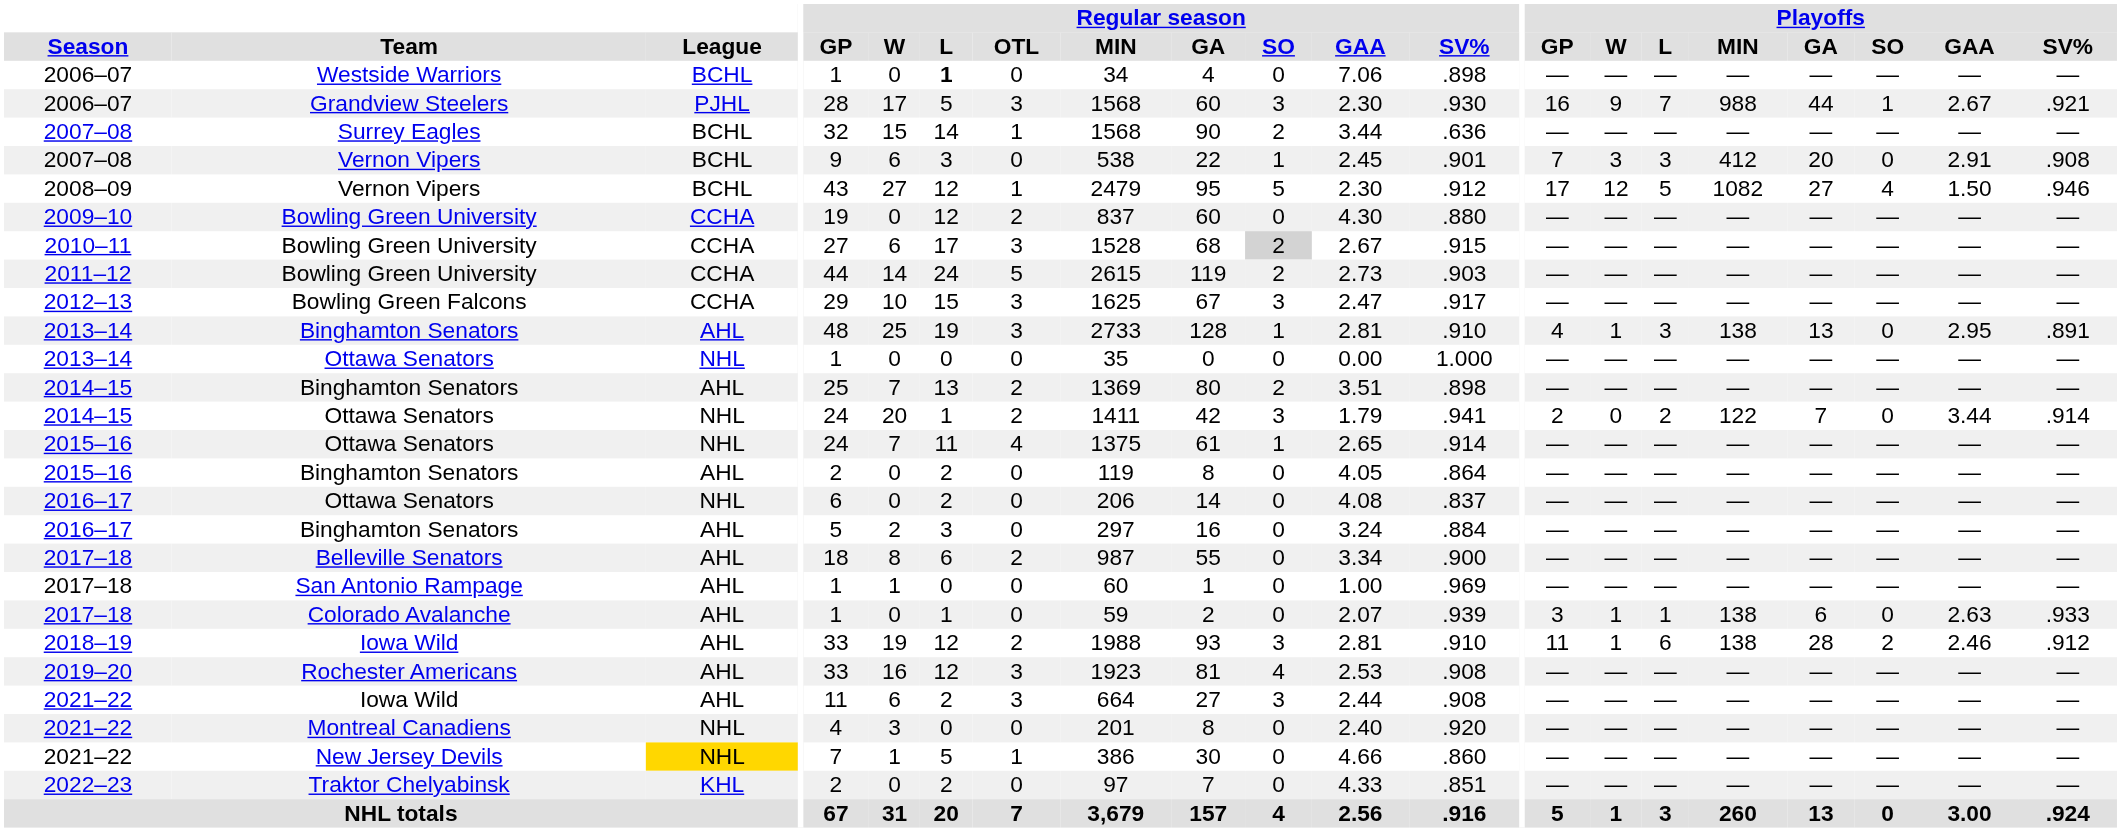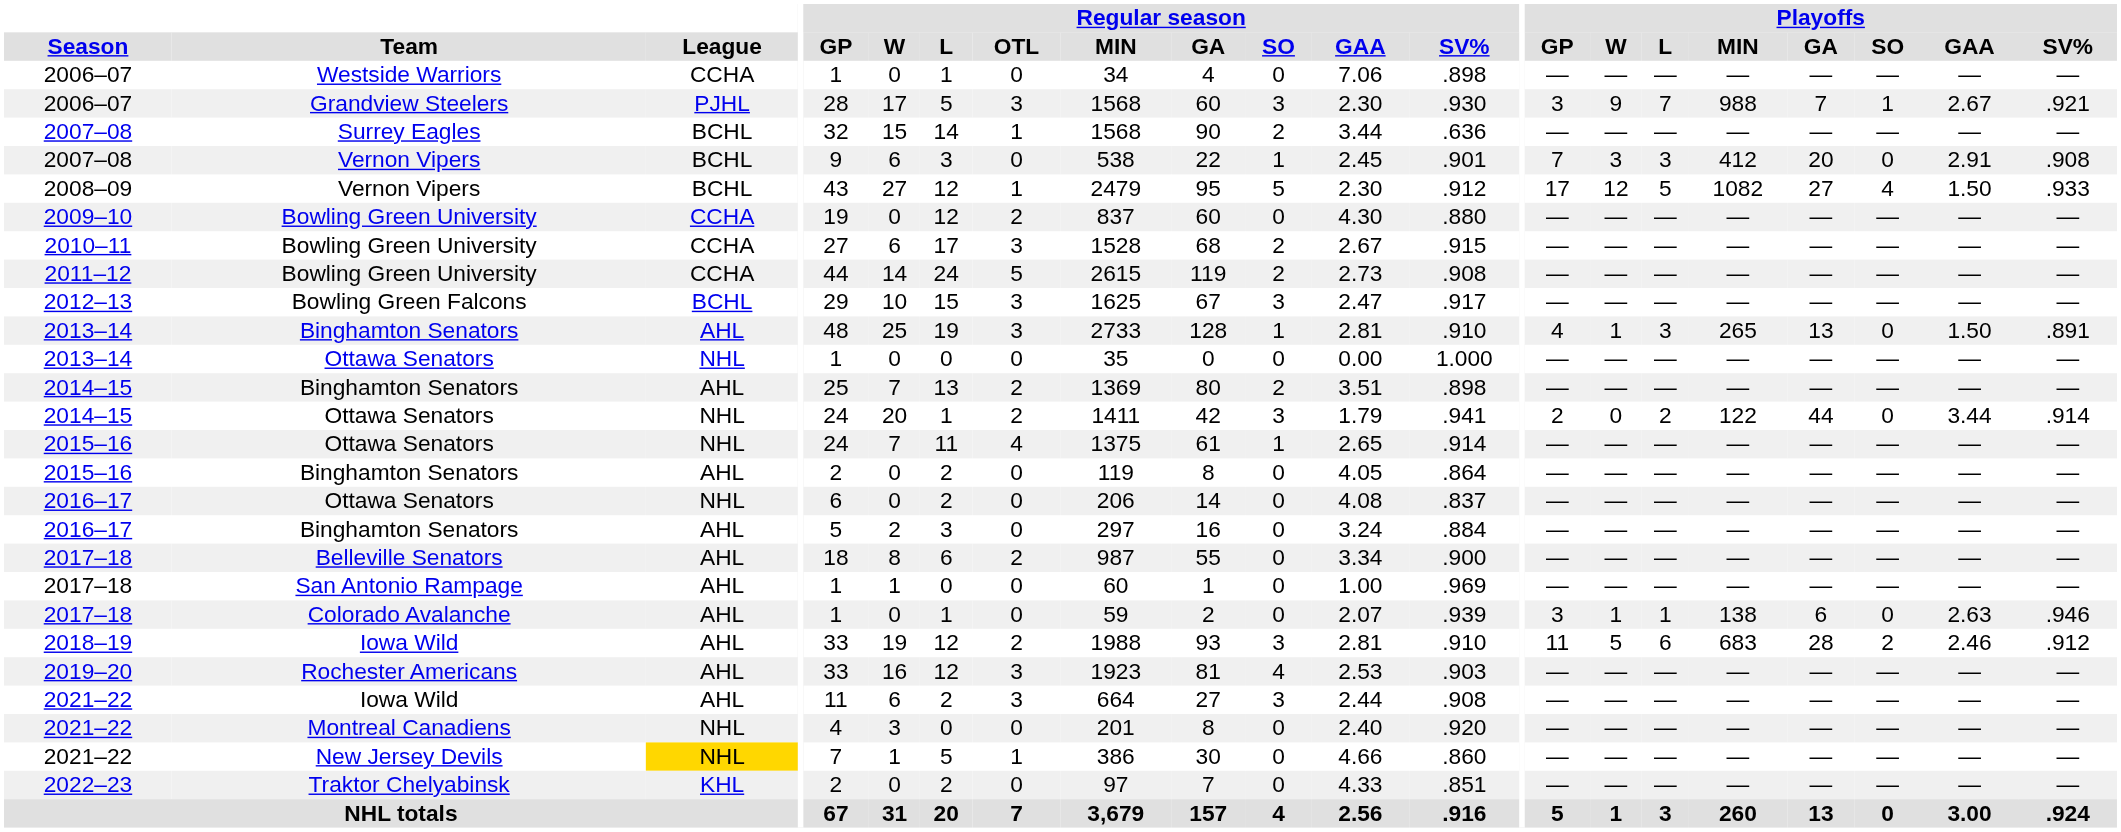2006–07 / Westside Warriors | League: BCHL -> CCHA
2006–07 / Westside Warriors | Regular season / L: bold -> normal
2006–07 / Grandview Steelers | Playoffs / GP: 16 -> 3
2006–07 / Grandview Steelers | Playoffs / GA: 44 -> 7
2008–09 | Playoffs / SV%: .946 -> .933
2010–11 | Regular season / SO: lightgrey background -> no background
2011–12 | Regular season / SV%: .903 -> .908
2012–13 | League: CCHA -> BCHL
2013–14 / Binghamton Senators | Playoffs / MIN: 138 -> 265
2013–14 / Binghamton Senators | Playoffs / GAA: 2.95 -> 1.50
2014–15 / Ottawa Senators | Playoffs / GA: 7 -> 44
2017–18 / Colorado Avalanche | Playoffs / SV%: .933 -> .946
2018–19 | Playoffs / W: 1 -> 5
2018–19 | Playoffs / MIN: 138 -> 683
2019–20 | Regular season / SV%: .908 -> .903
